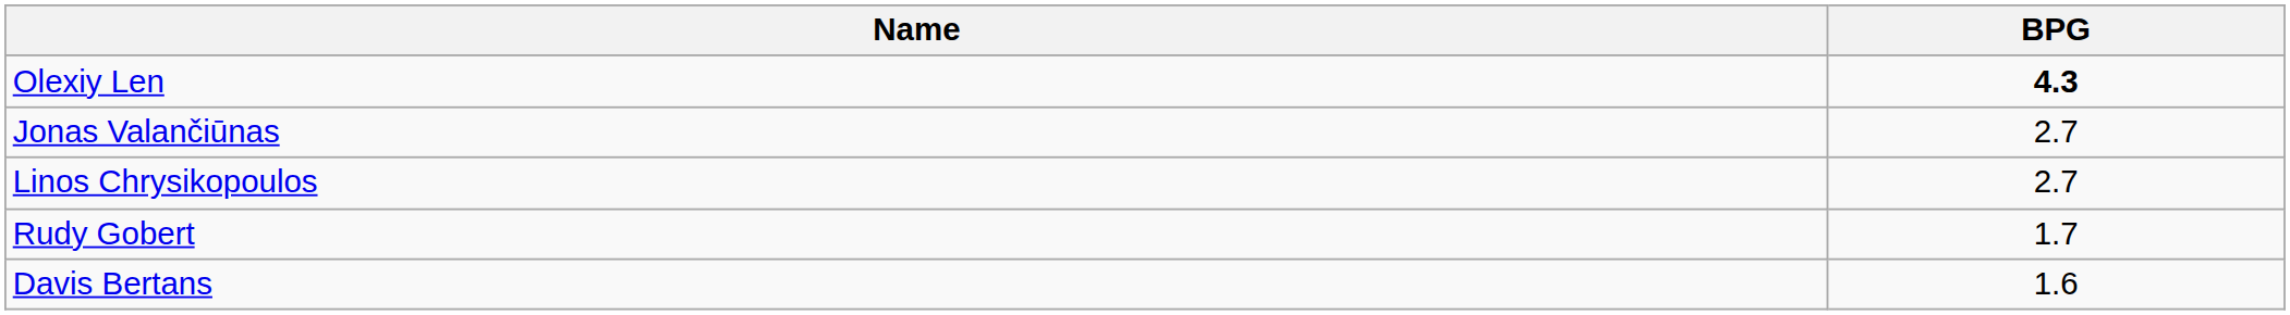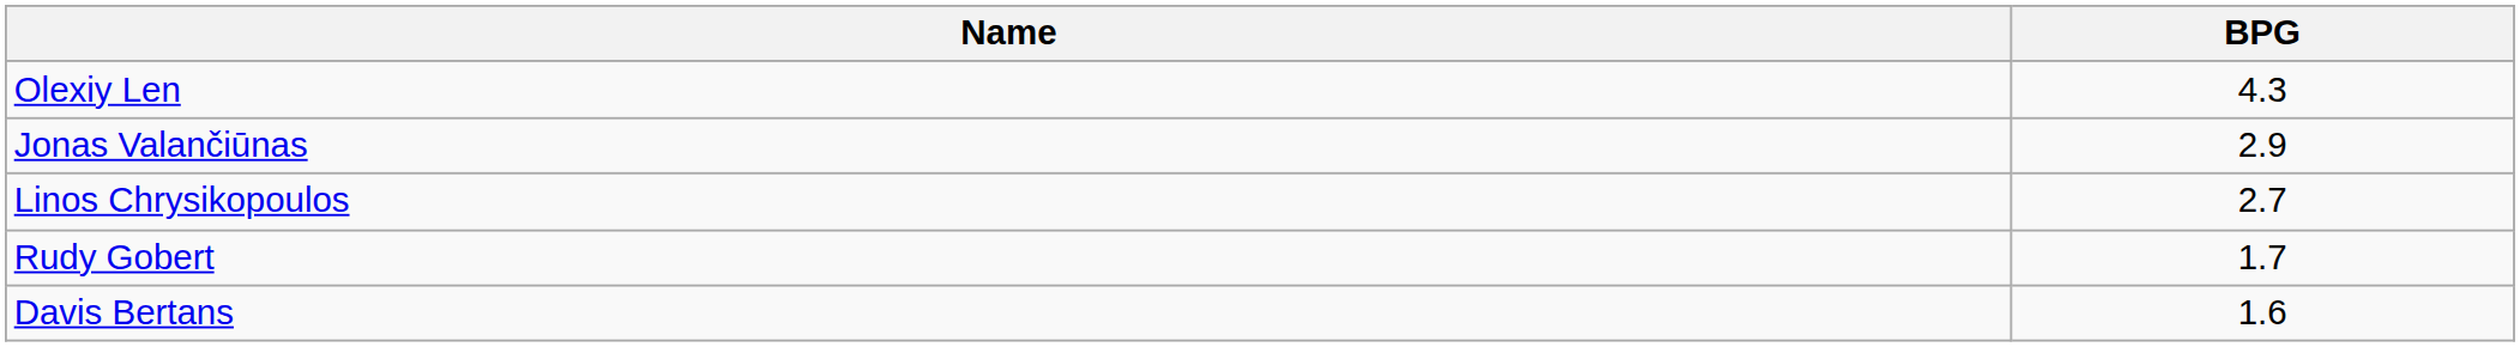Olexiy Len | BPG: bold -> normal
Jonas Valančiūnas | BPG: 2.7 -> 2.9
